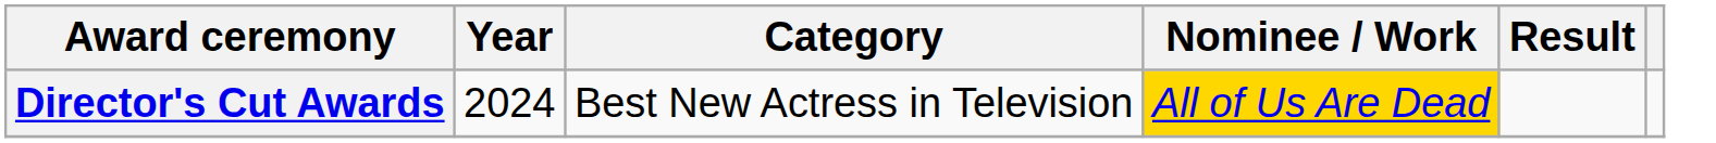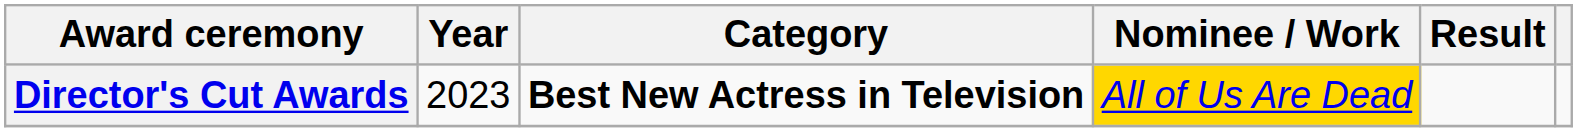Director's Cut Awards | Year: 2024 -> 2023
Director's Cut Awards | Category: normal -> bold
